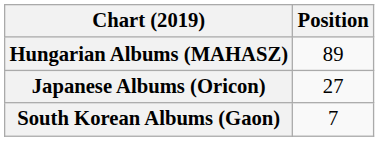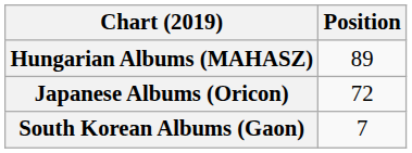Japanese Albums (Oricon) | Position: 27 -> 72
